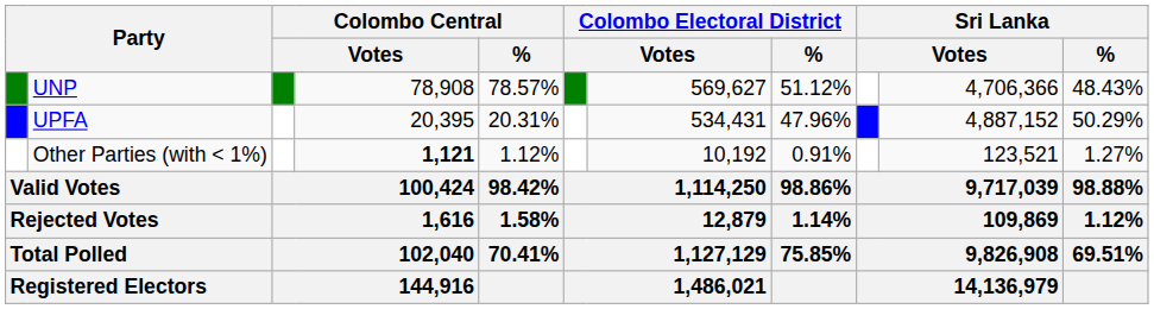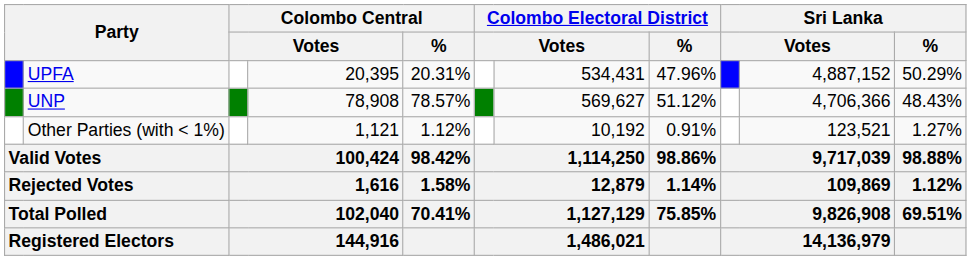rows swapped: UNP <-> UPFA
Other Parties (with < 1%) | column 4: bold -> normal
